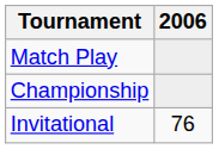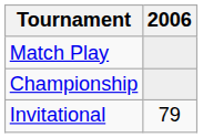Invitational | 2006: 76 -> 79
